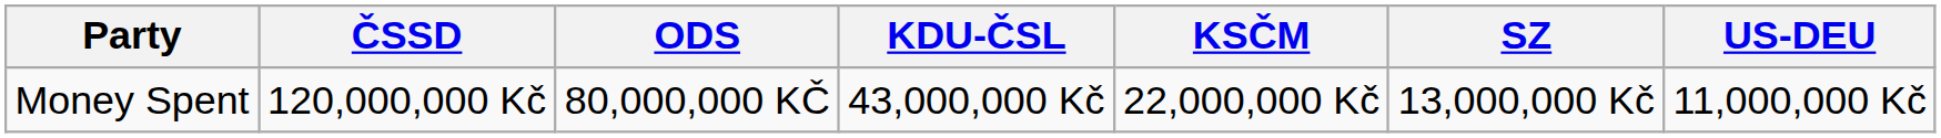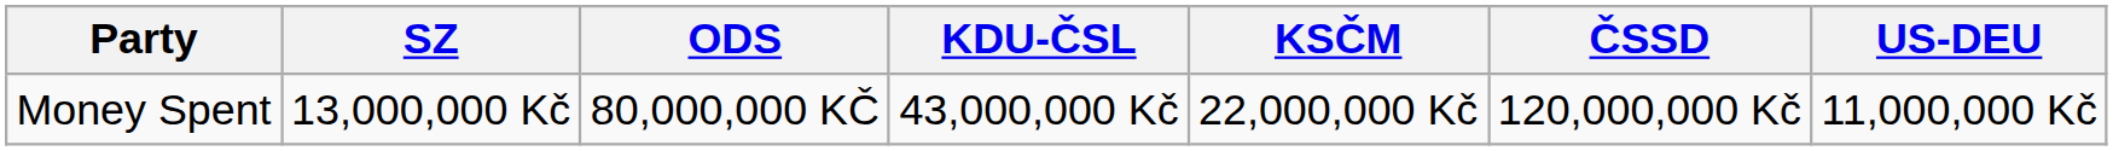columns swapped: ČSSD <-> SZ
